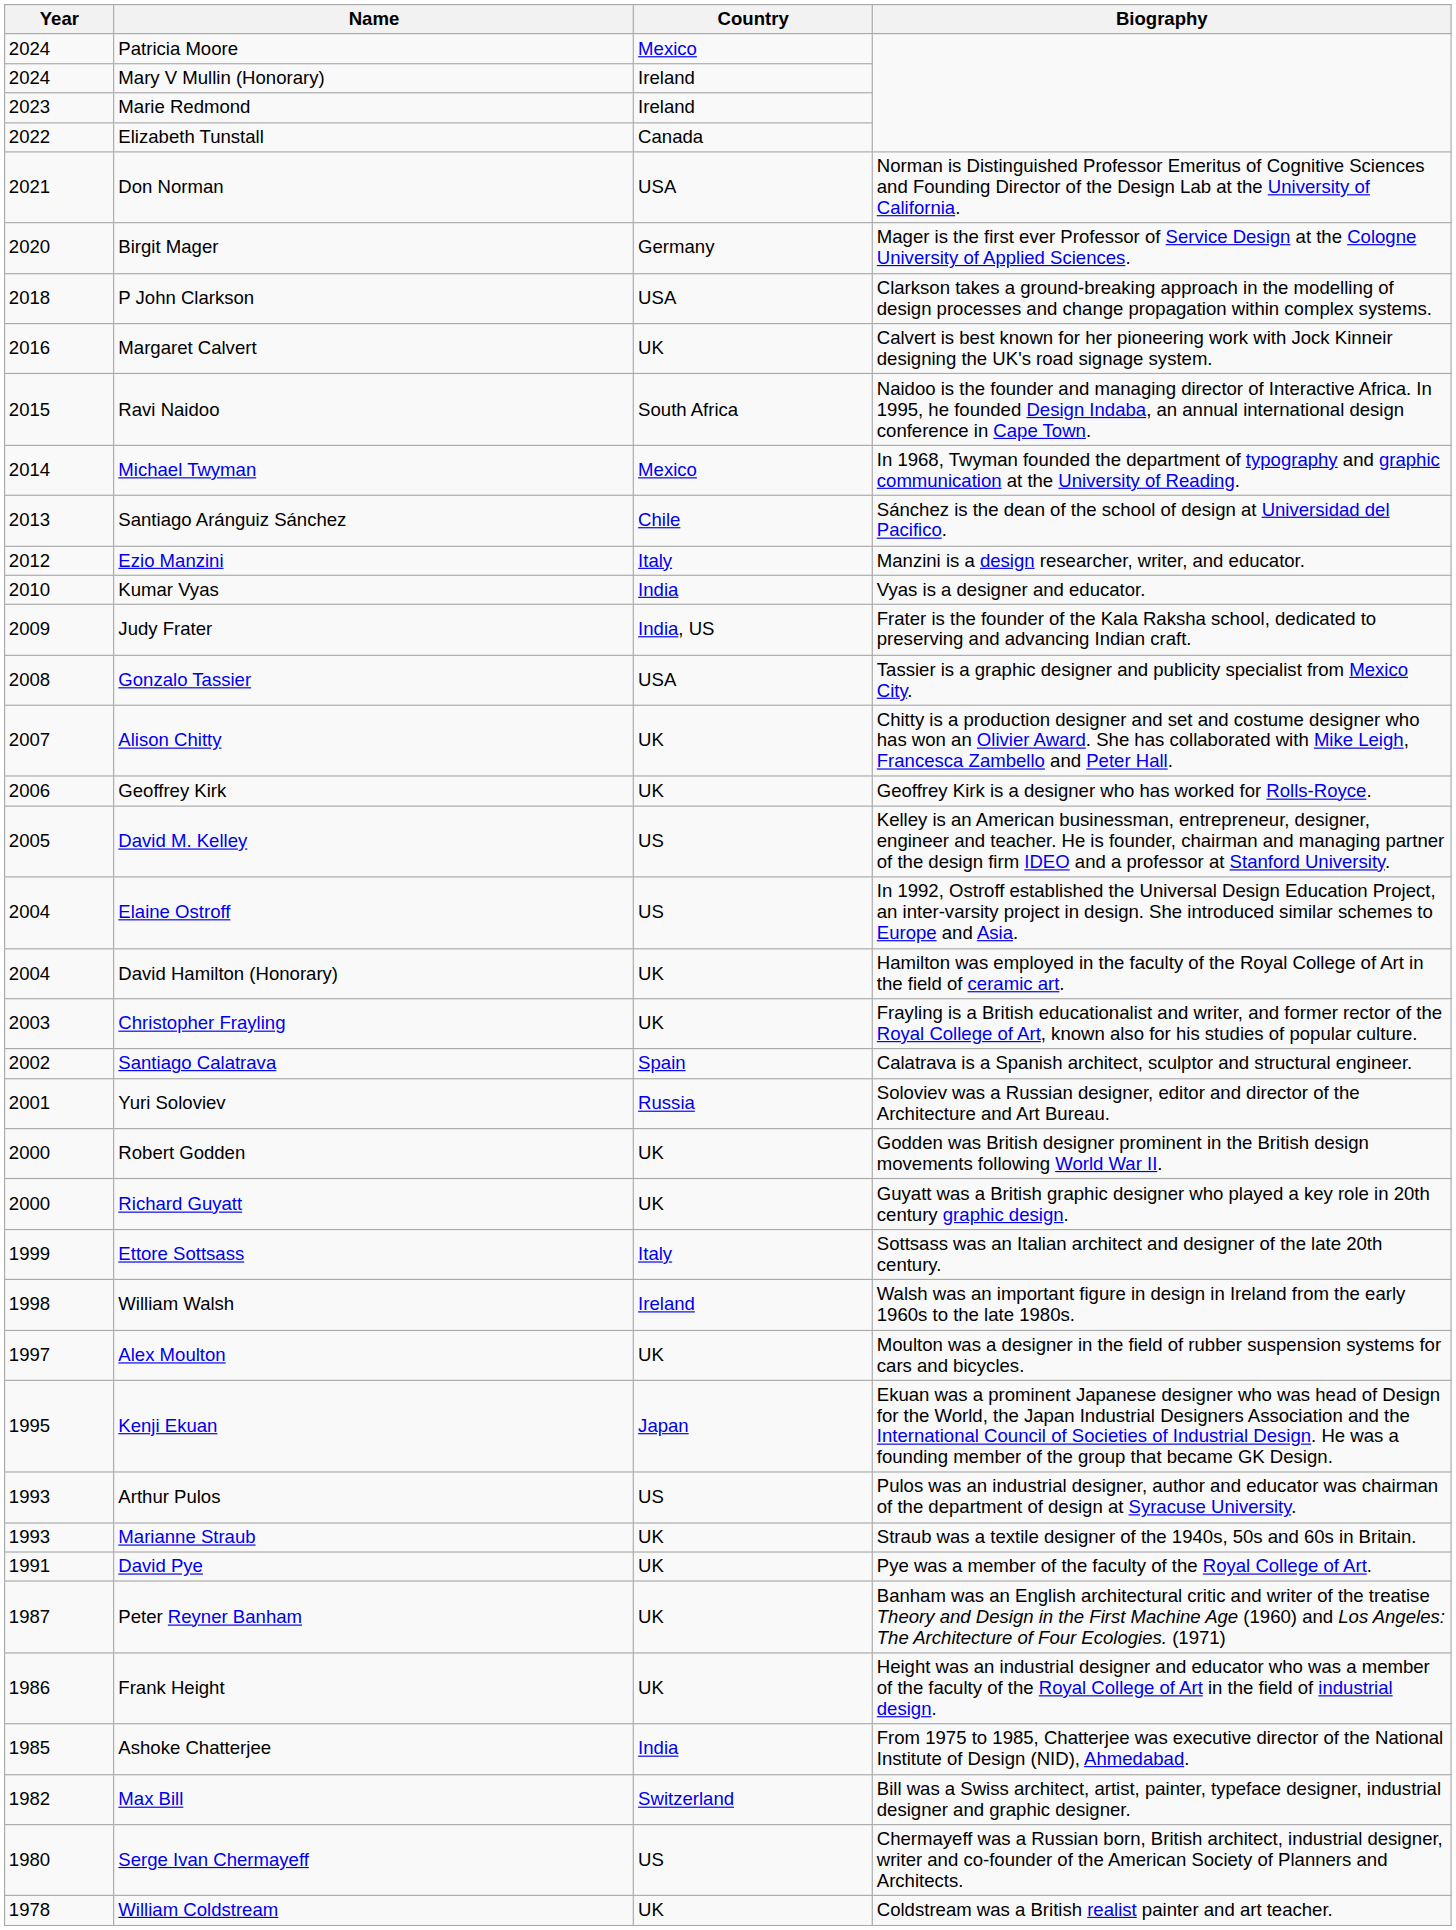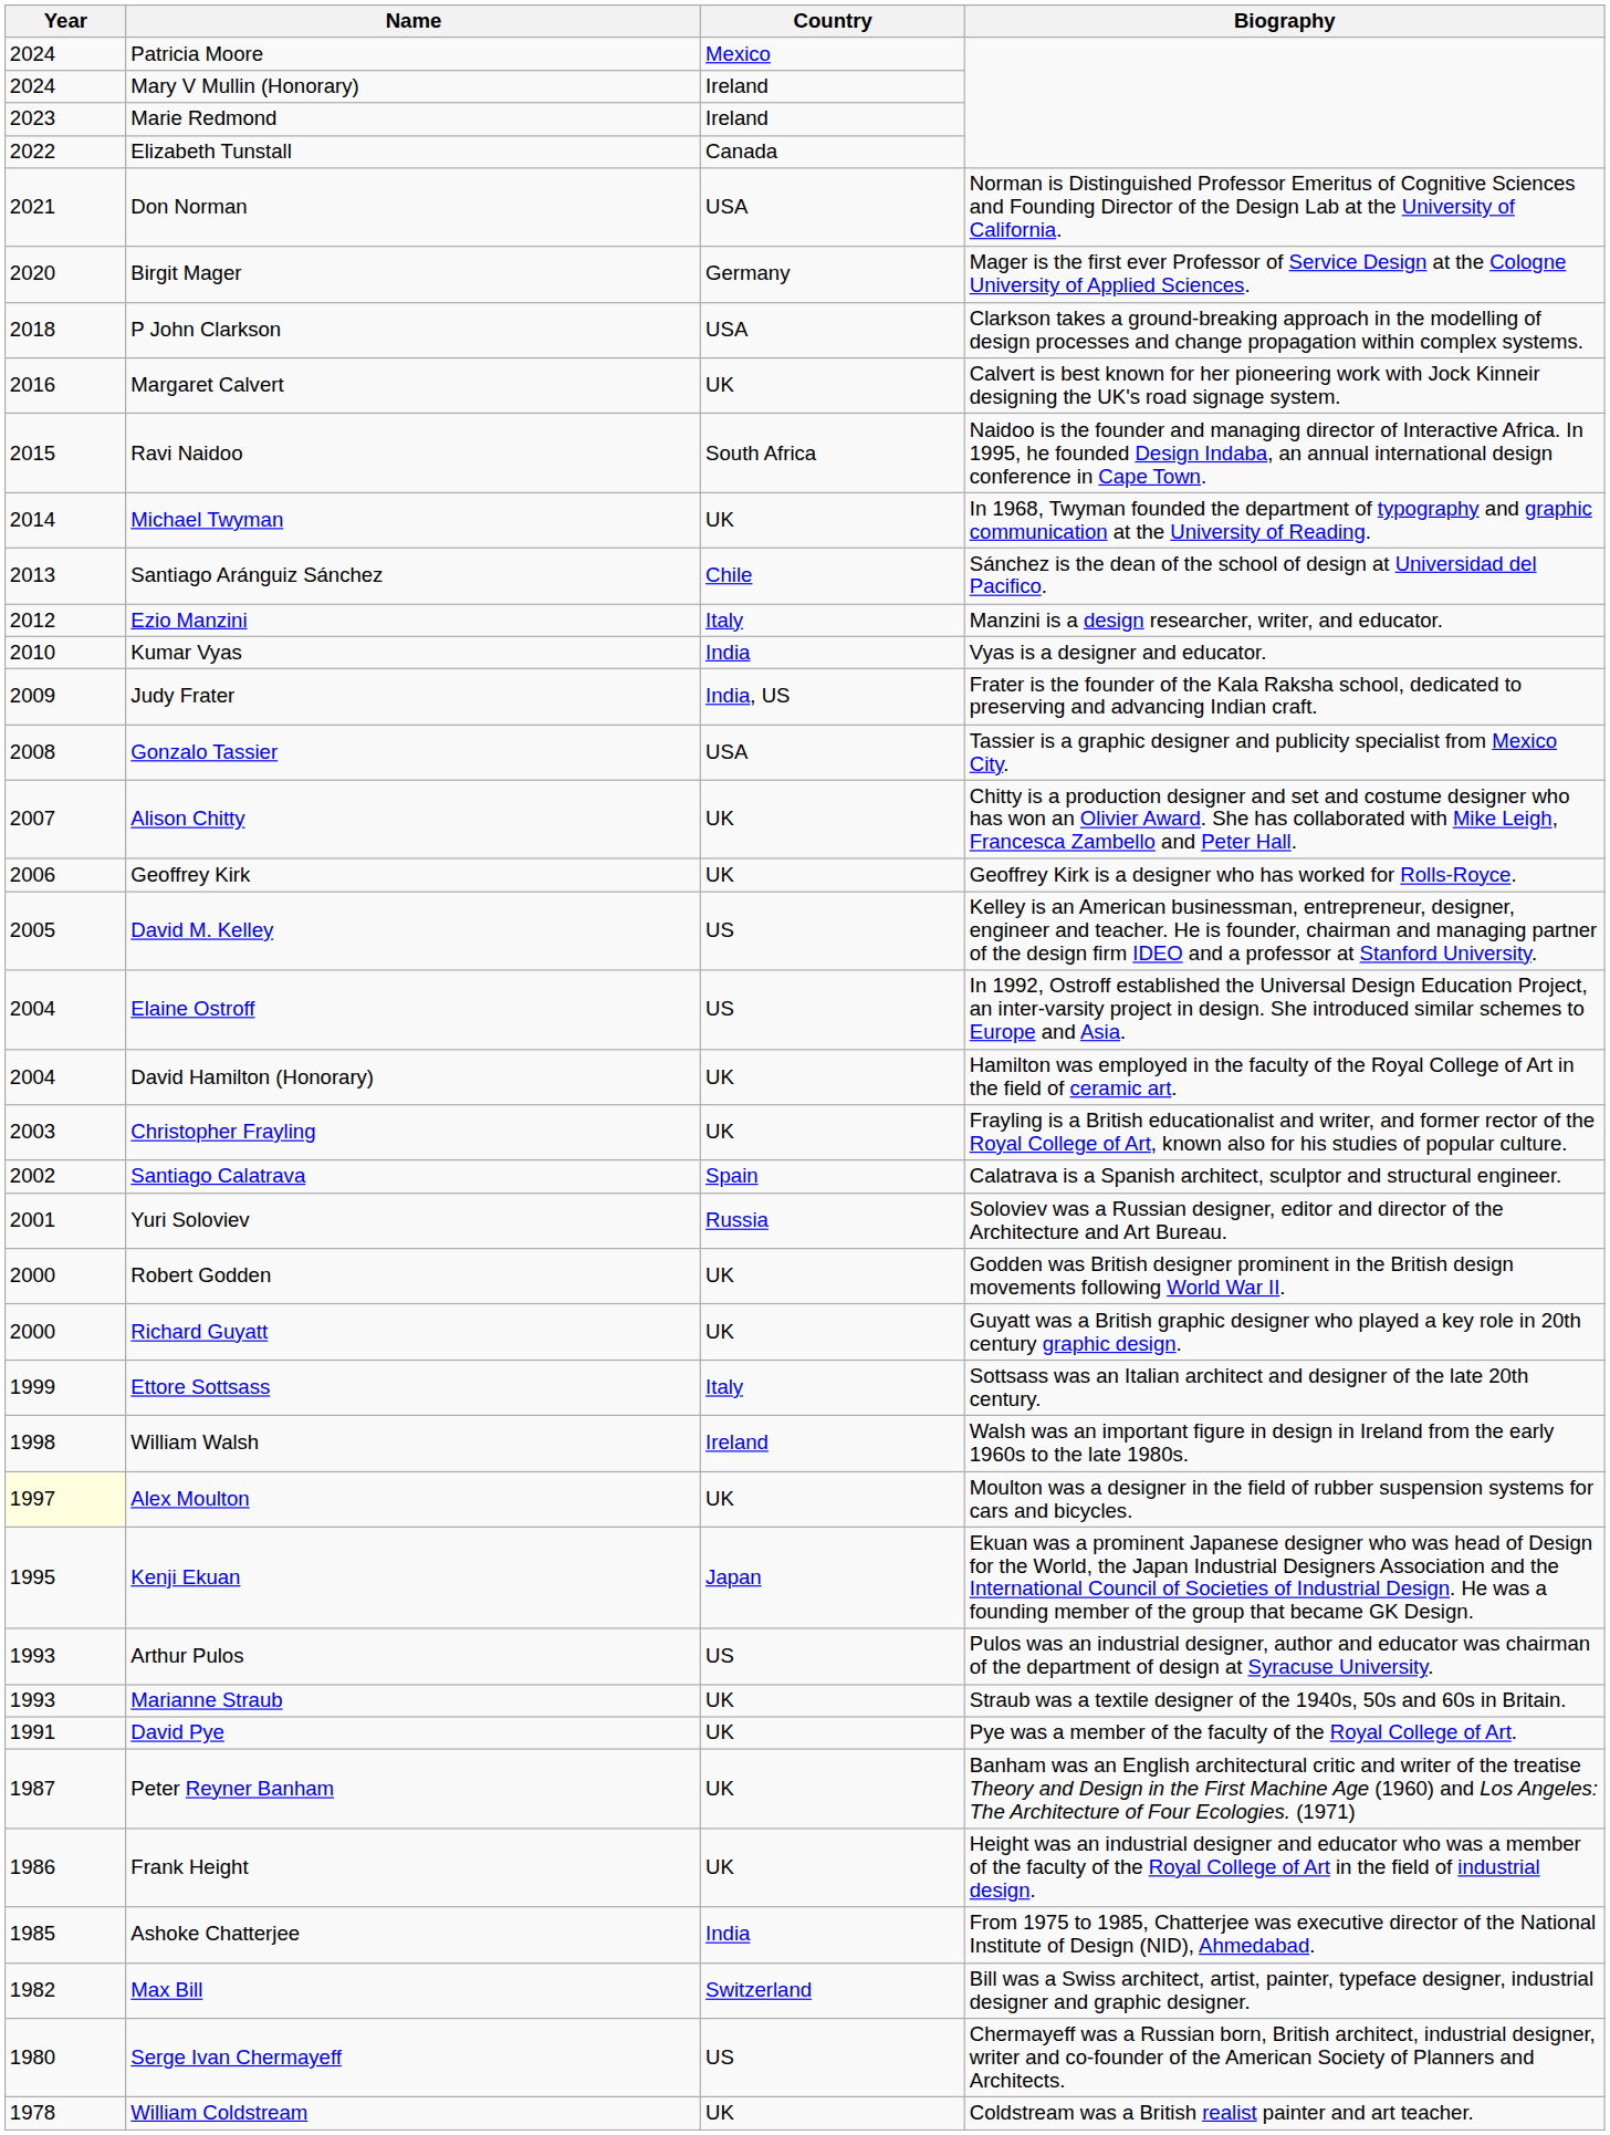Michael Twyman | Country: Mexico -> UK
Alex Moulton | Year: no background -> lightyellow background
